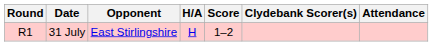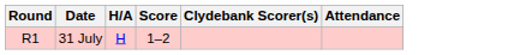- column: Opponent | East Stirlingshire
